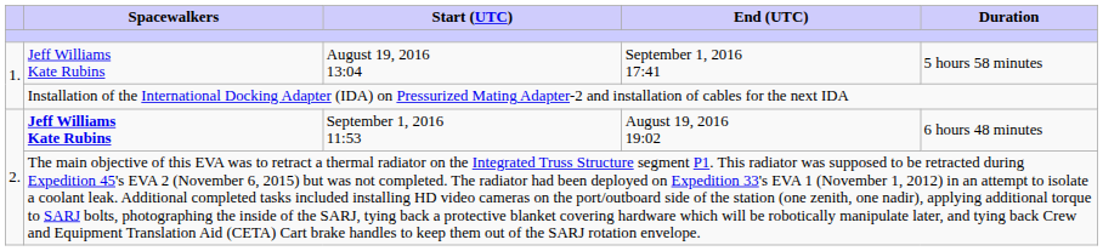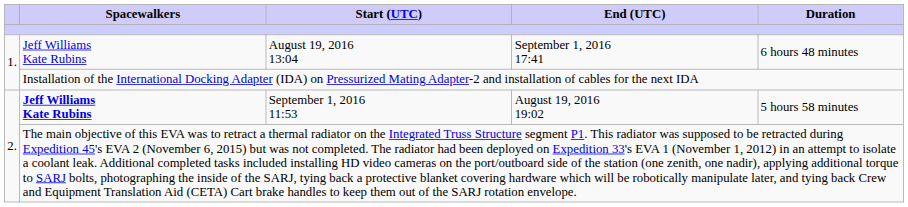August 19, 2016 13:04 | Duration: 5 hours 58 minutes -> 6 hours 48 minutes
September 1, 2016 11:53 | Duration: 6 hours 48 minutes -> 5 hours 58 minutes
